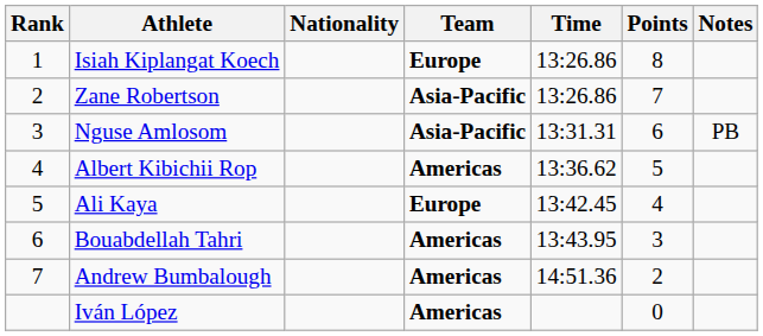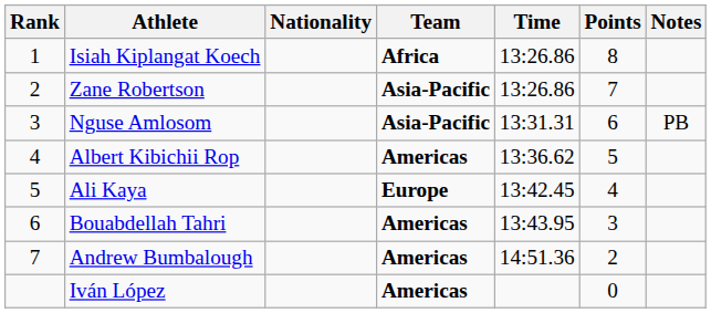Isiah Kiplangat Koech | Team: Europe -> Africa
